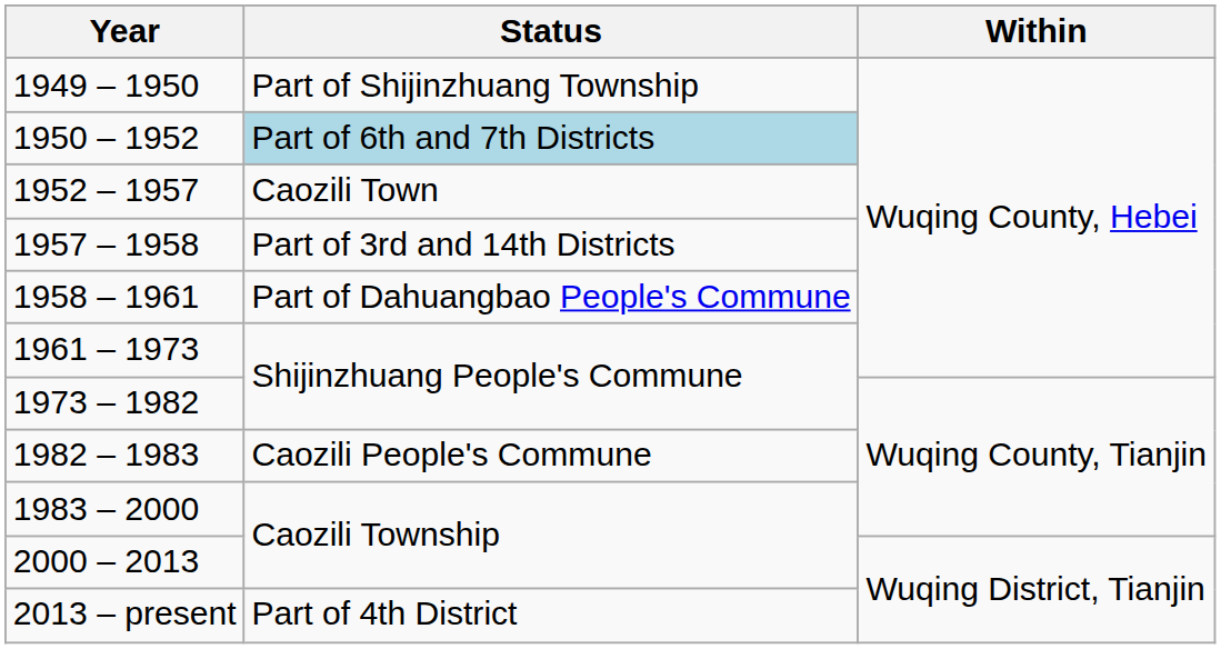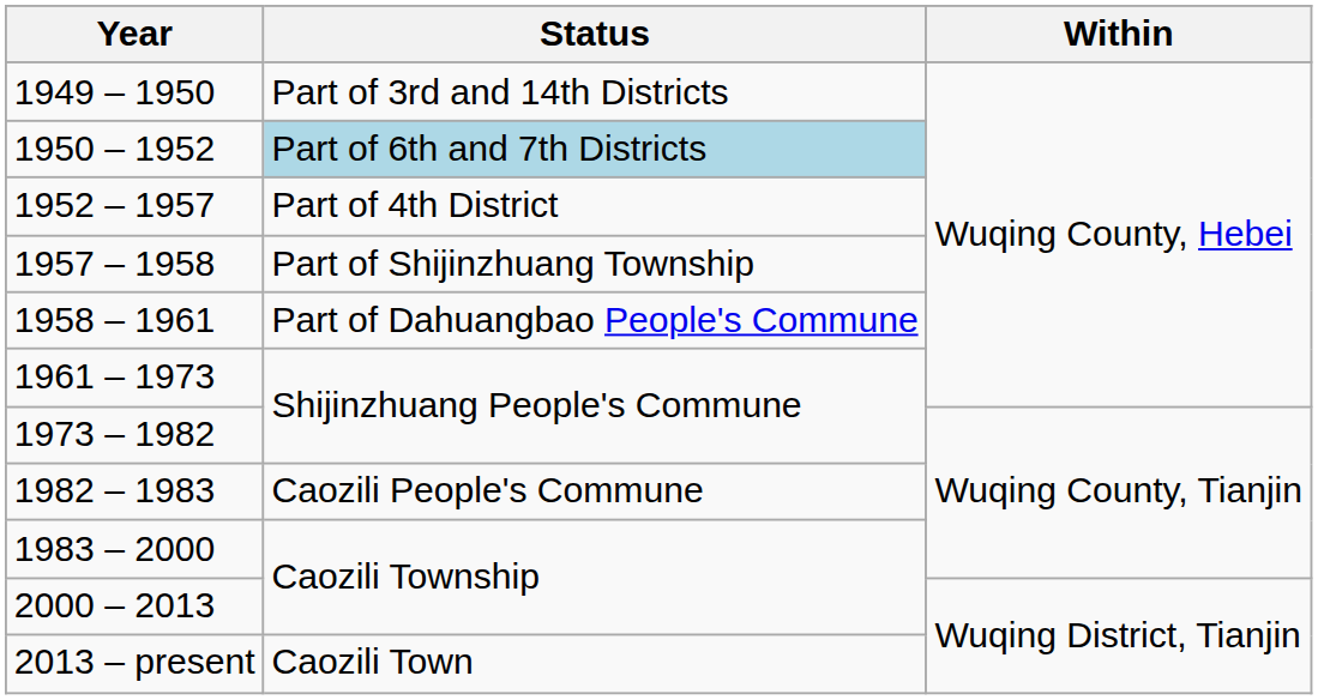1949 – 1950 | Status: Part of Shijinzhuang Township -> Part of 3rd and 14th Districts
1952 – 1957 | Status: Caozili Town -> Part of 4th District
1957 – 1958 | Status: Part of 3rd and 14th Districts -> Part of Shijinzhuang Township
2013 – present | Status: Part of 4th District -> Caozili Town
